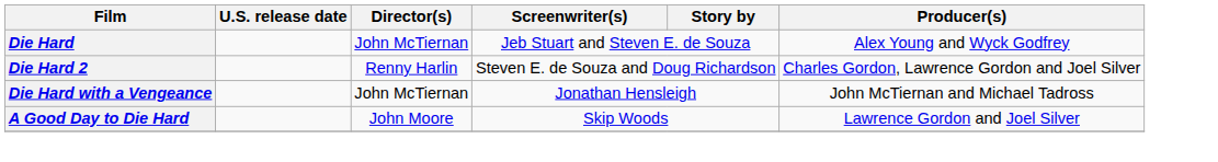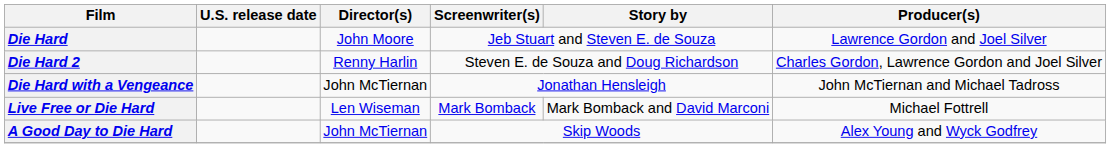Die Hard | Director(s): John McTiernan -> John Moore
Die Hard | Producer(s): Alex Young and Wyck Godfrey -> Lawrence Gordon and Joel Silver
+ row: Live Free or Die Hard | Len Wiseman | Mark Bomback | Mark Bomback and David Marconi | Michael Fottrell
A Good Day to Die Hard | Director(s): John Moore -> John McTiernan
A Good Day to Die Hard | Producer(s): Lawrence Gordon and Joel Silver -> Alex Young and Wyck Godfrey
